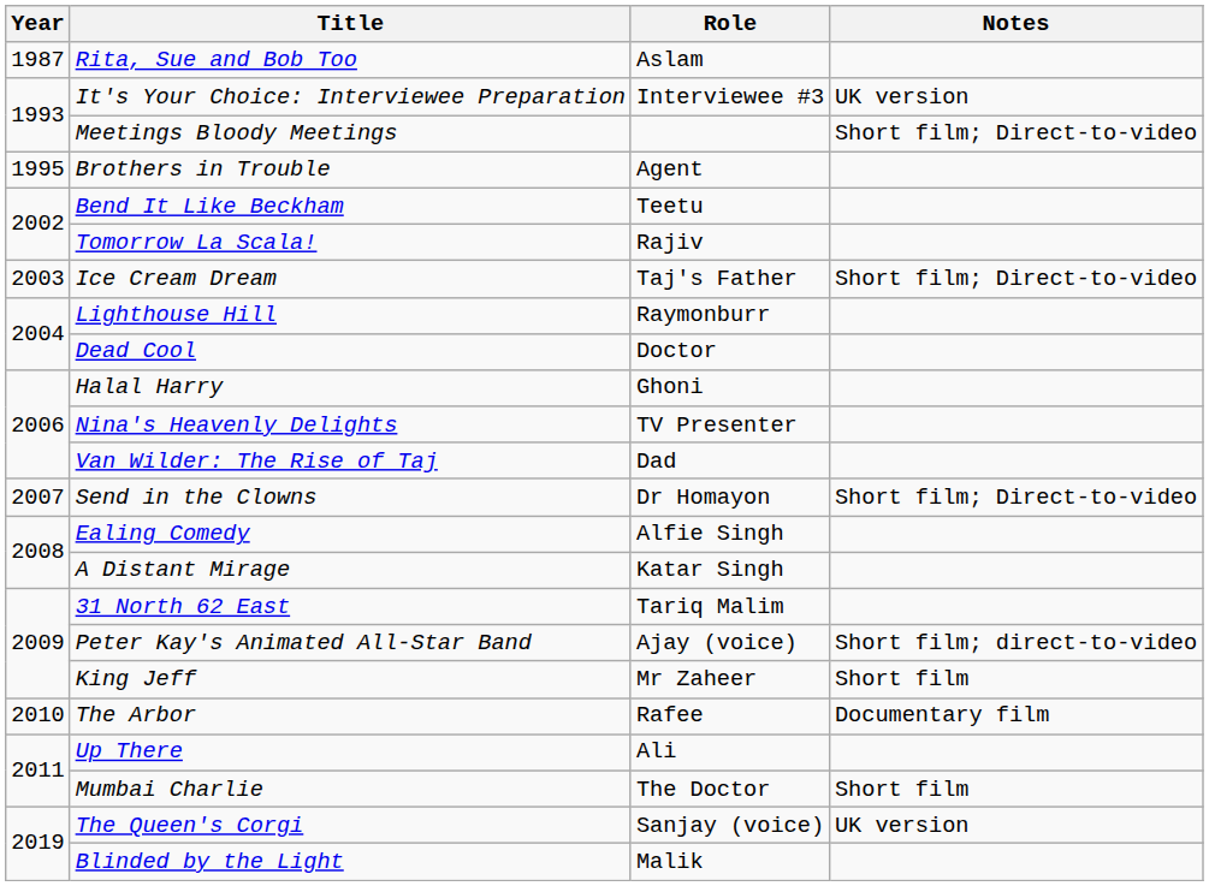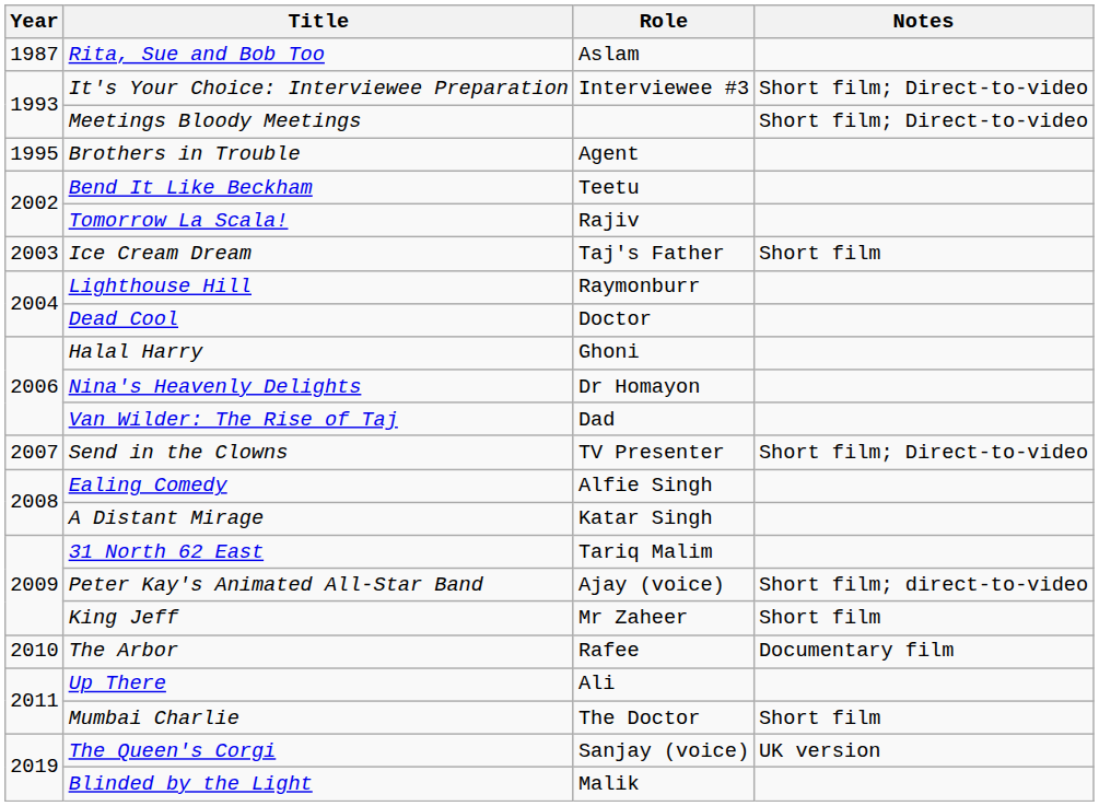It's Your Choice: Interviewee Preparation | Notes: UK version -> Short film; Direct-to-video
Ice Cream Dream | Notes: Short film; Direct-to-video -> Short film
Nina's Heavenly Delights | Role: TV Presenter -> Dr Homayon
Send in the Clowns | Role: Dr Homayon -> TV Presenter
